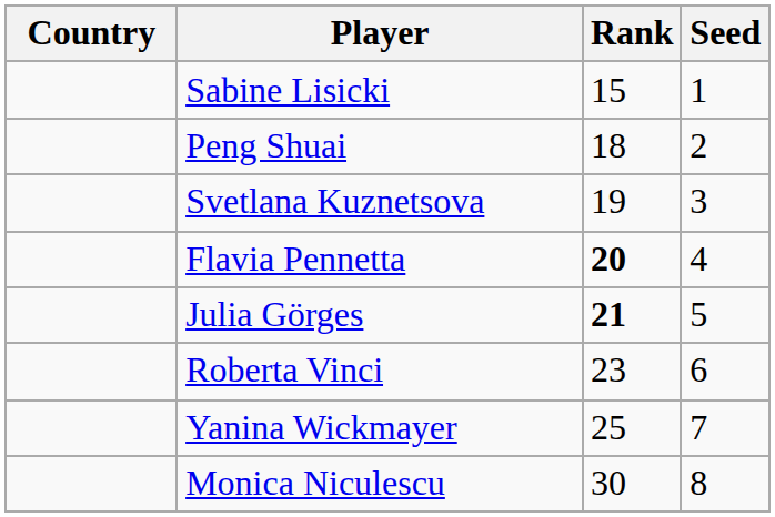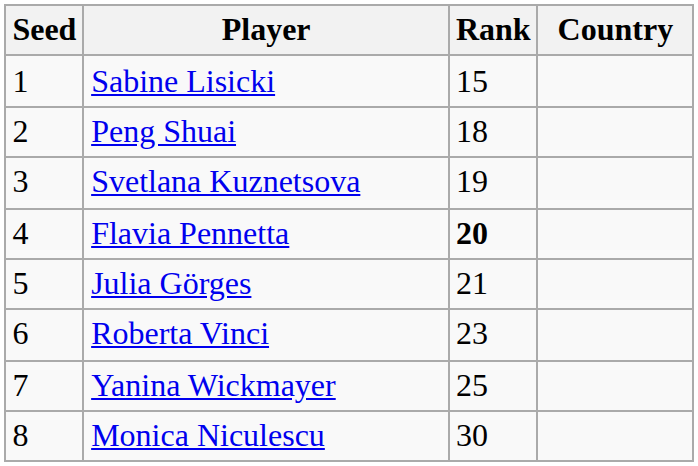columns swapped: Country <-> Seed
Julia Görges | Rank: bold -> normal
